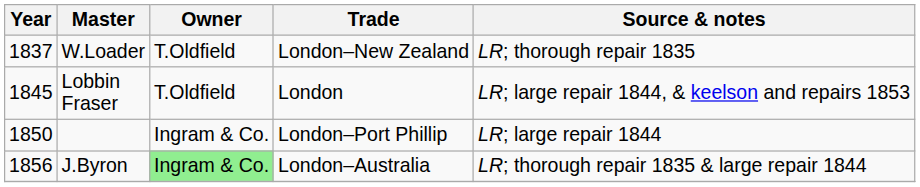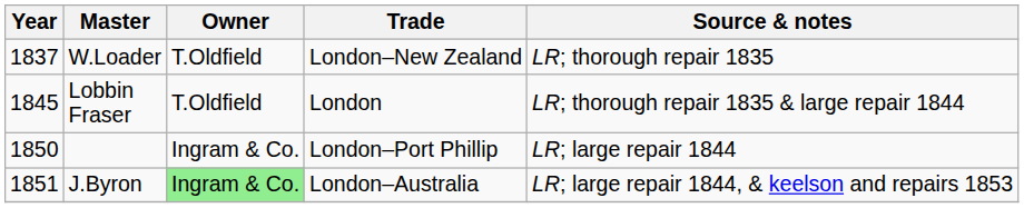Lobbin Fraser | Source & notes: LR; large repair 1844, & keelson and repairs 1853 -> LR; thorough repair 1835 & large repair 1844
J.Byron | Year: 1856 -> 1851
J.Byron | Source & notes: LR; thorough repair 1835 & large repair 1844 -> LR; large repair 1844, & keelson and repairs 1853
